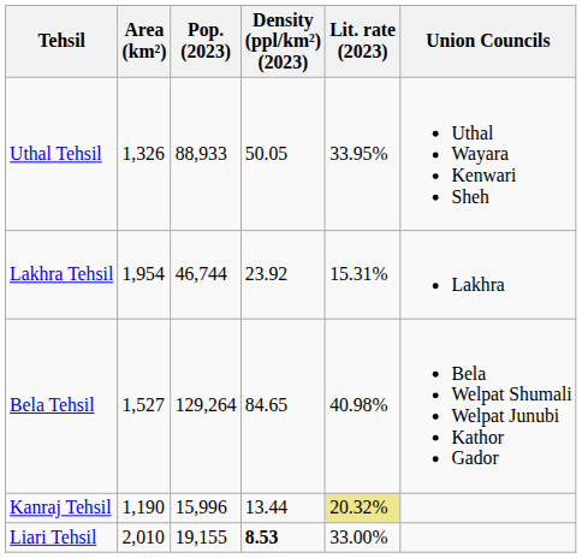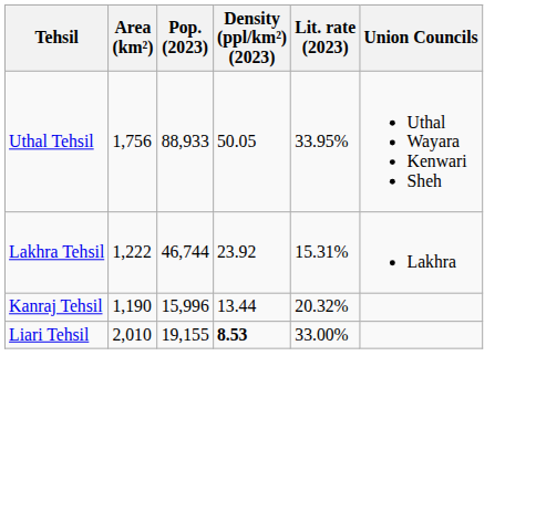Uthal Tehsil | Area (km²): 1,326 -> 1,756
Lakhra Tehsil | Area (km²): 1,954 -> 1,222
- row: Bela Tehsil | 1,527 | 129,264 | 84.65 | 40.98% | Bela Welpat Shumali Welpat Junubi Kathor Gador
Kanraj Tehsil | Lit. rate (2023): khaki background -> no background
